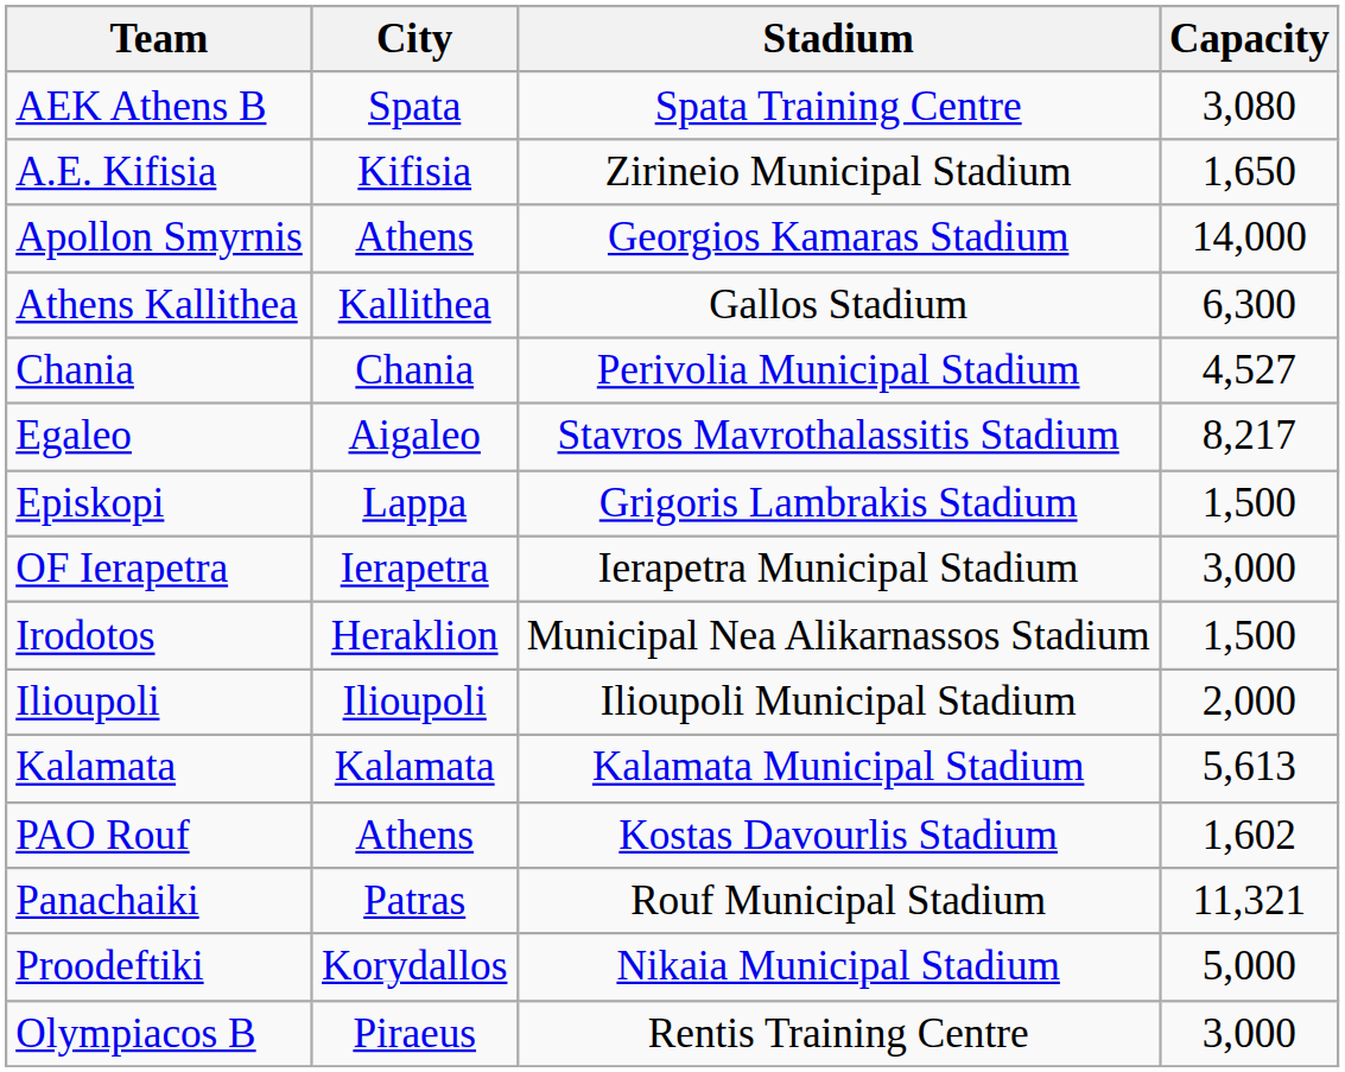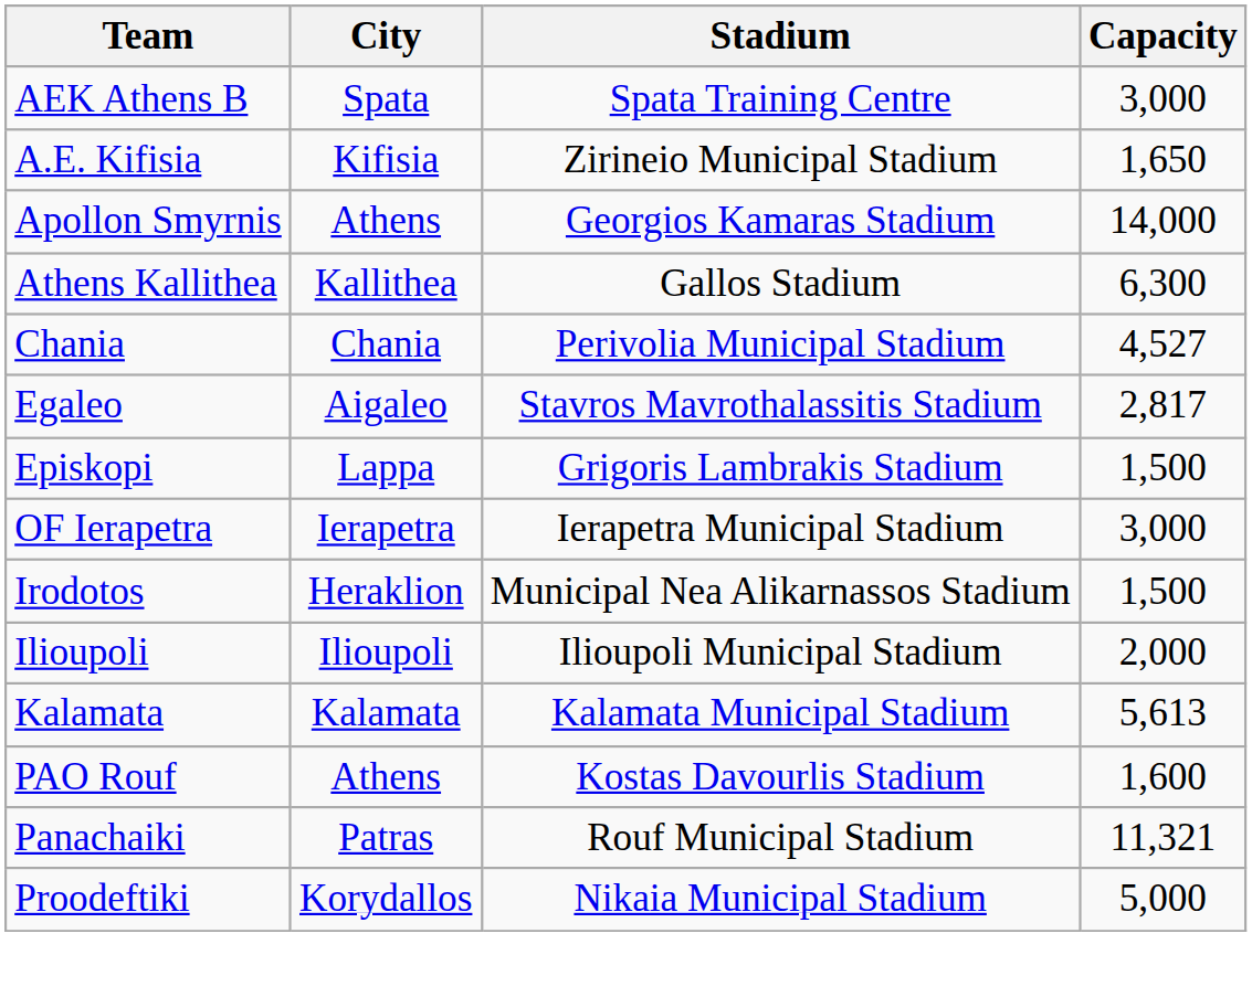AEK Athens B | Capacity: 3,080 -> 3,000
Egaleo | Capacity: 8,217 -> 2,817
PAO Rouf | Capacity: 1,602 -> 1,600
- row: Olympiacos B | Piraeus | Rentis Training Centre | 3,000
